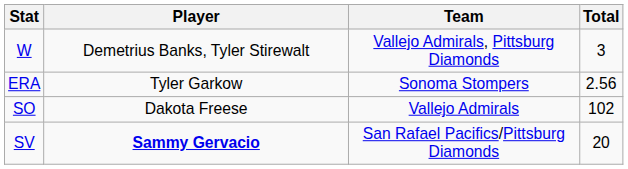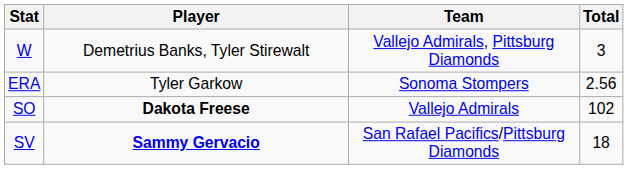SO | Player: normal -> bold
SV | Total: 20 -> 18
